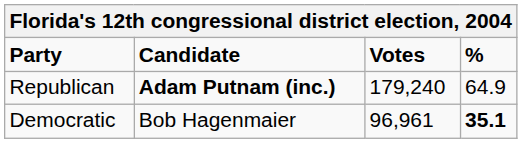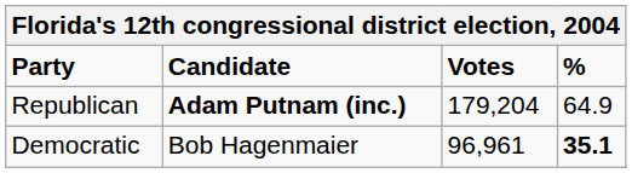Republican | Votes: 179,240 -> 179,204
